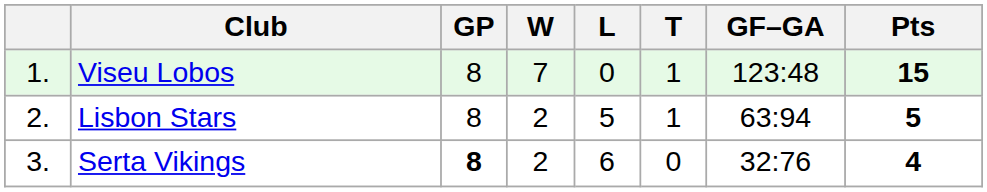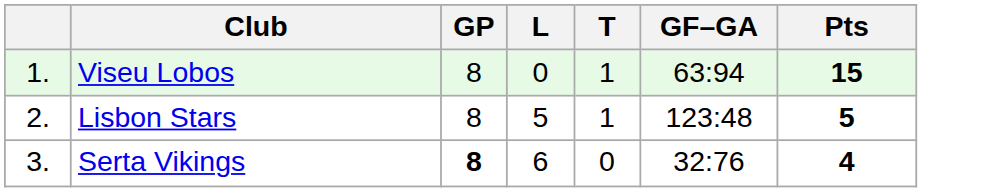- column: W | 7 | 2 | 2
Viseu Lobos | GF–GA: 123:48 -> 63:94
Lisbon Stars | GF–GA: 63:94 -> 123:48
